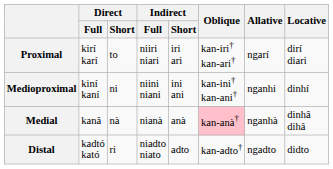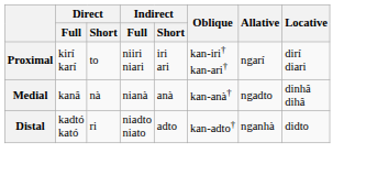- row: Medioproximal | kiní kaní | ni | niini niani | ini ani | kan-ini† kan-ani† | nganhi | dinhí
Medial | Oblique: pink background -> no background
Medial | Allative: nganhà -> ngadto
Distal | Allative: ngadto -> nganhà
